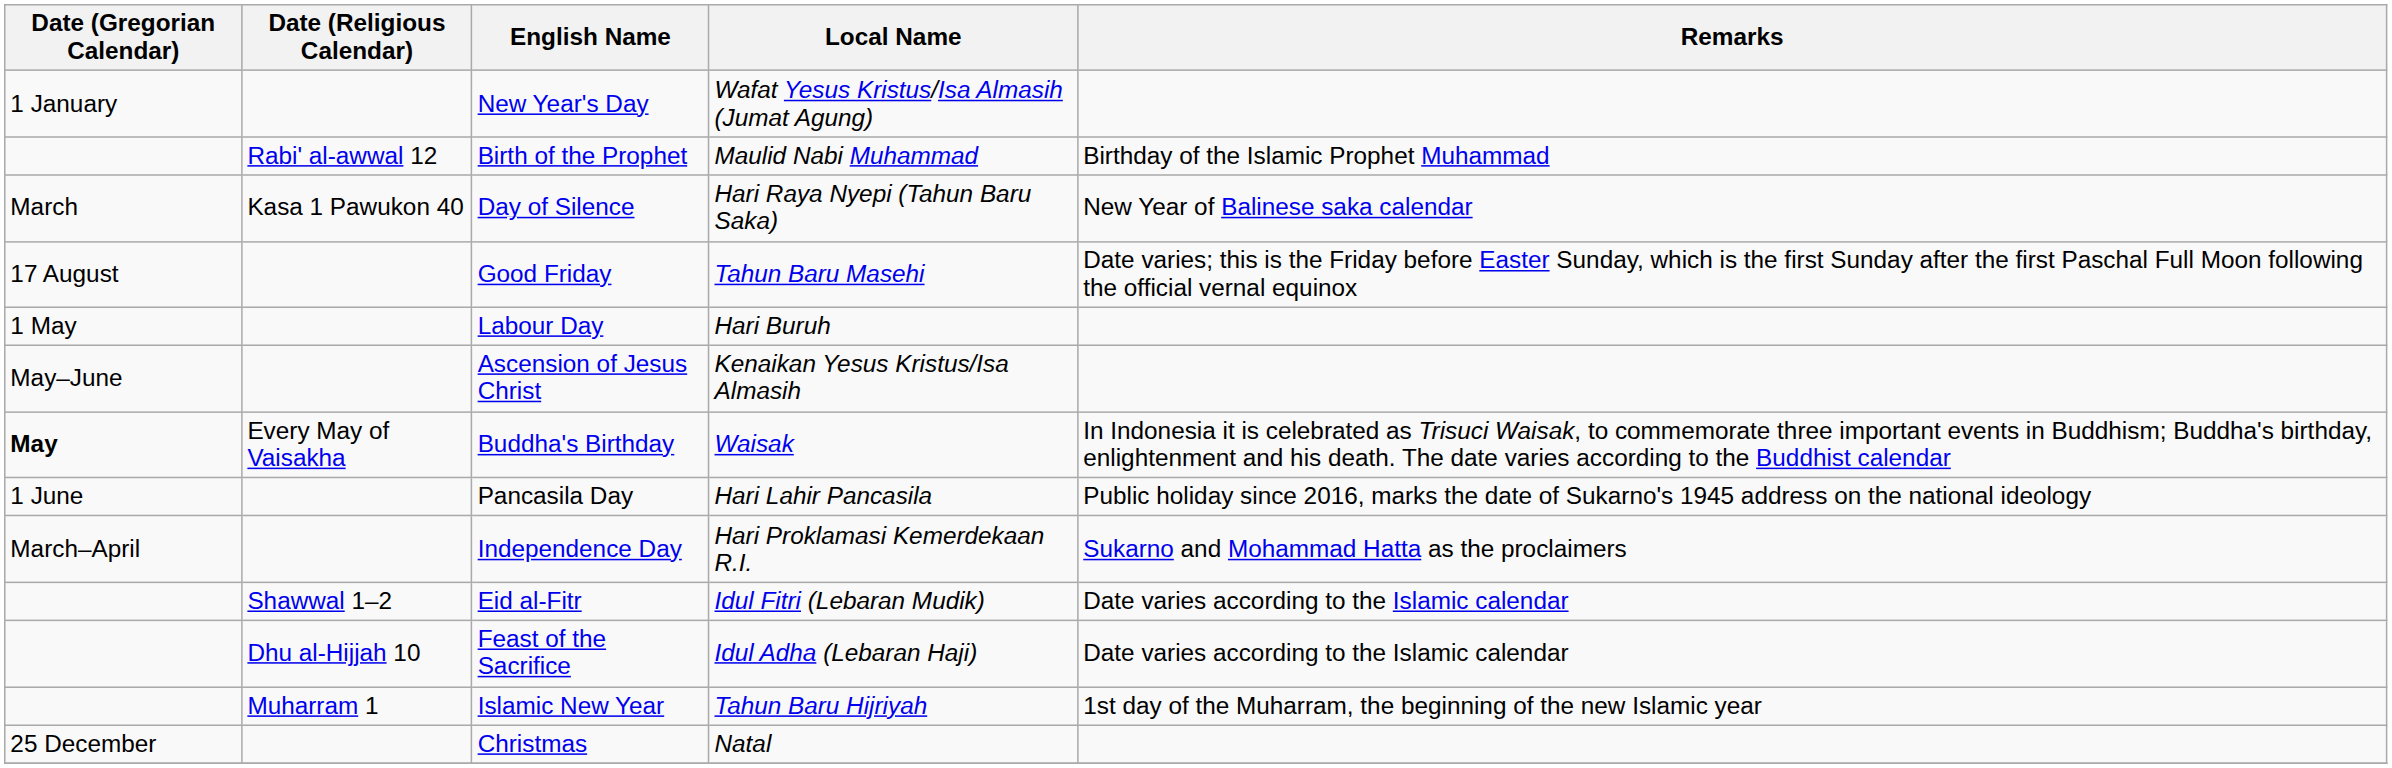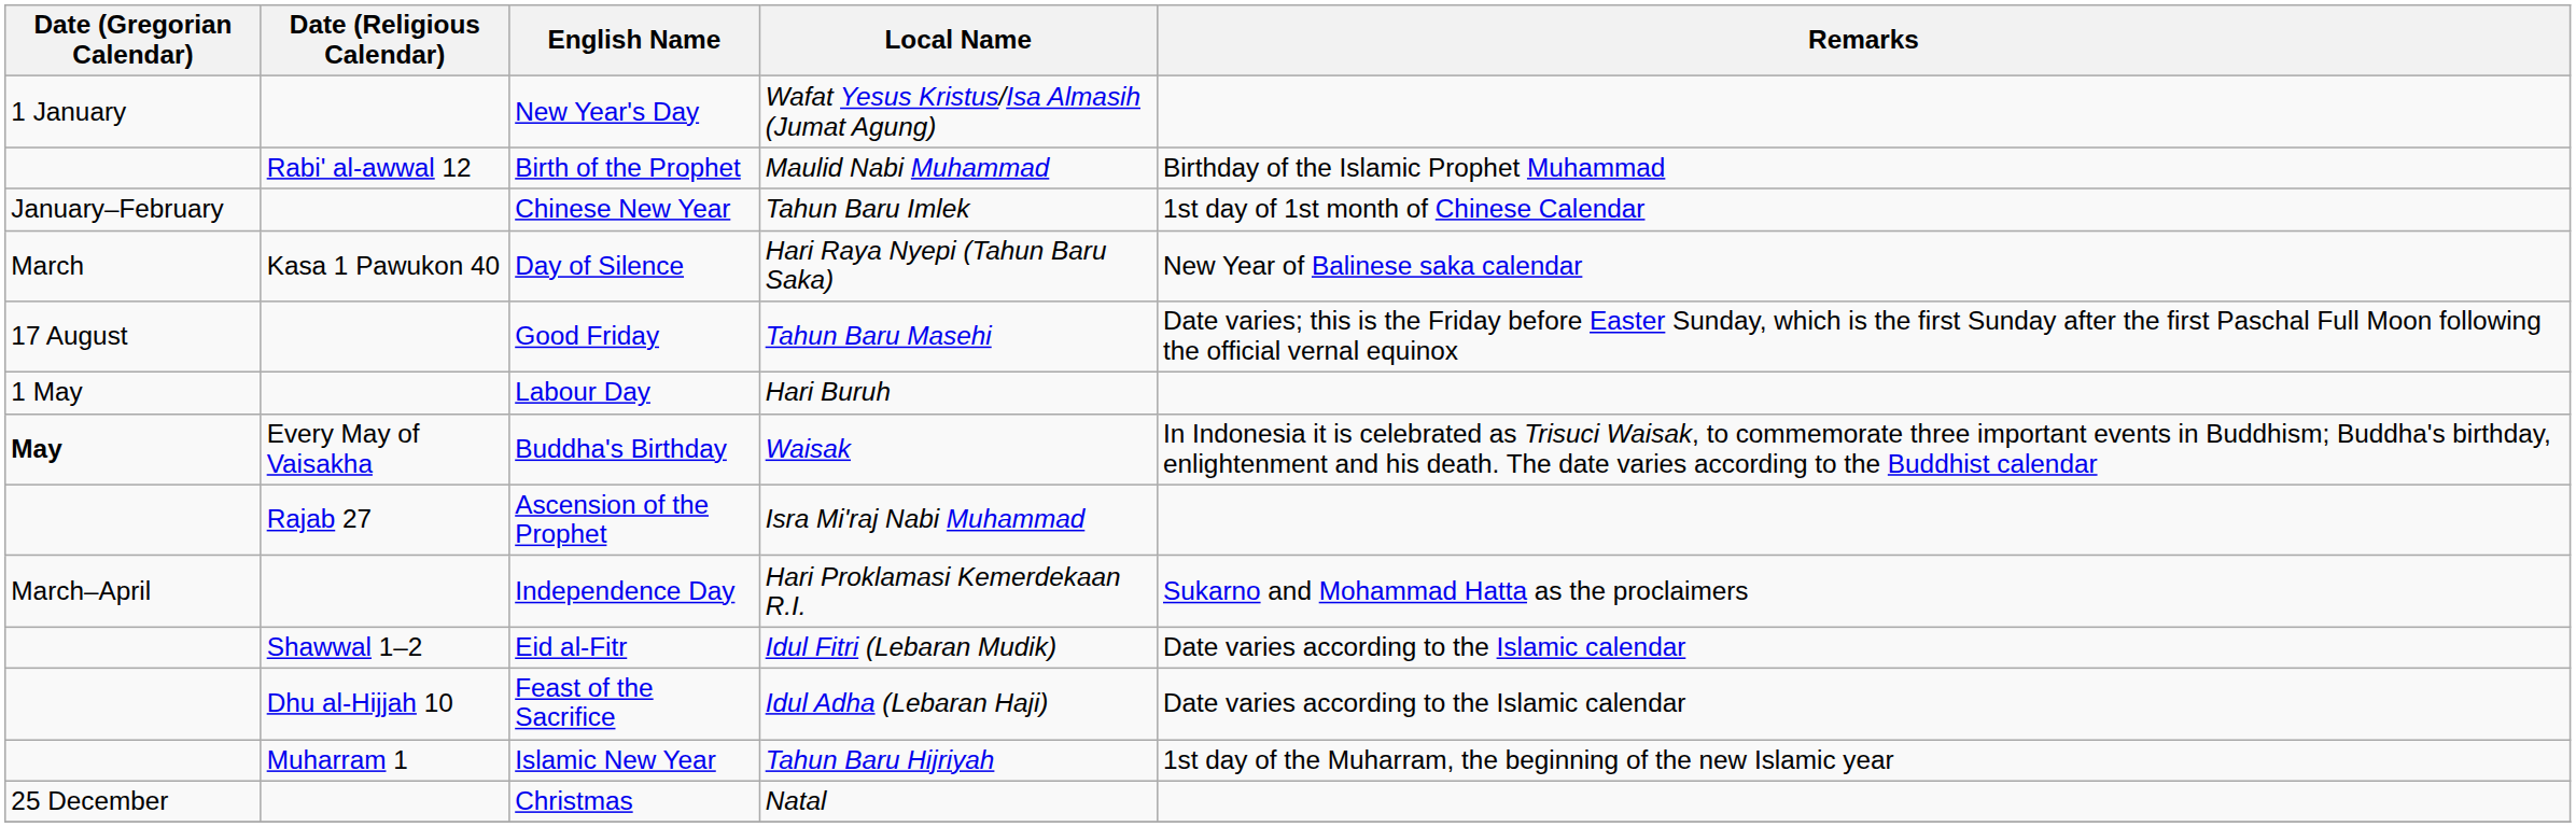+ row: January–February | Chinese New Year | Tahun Baru Imlek | 1st day of 1st month of Chinese Calendar
- row: May–June | Ascension of Jesus Christ | Kenaikan Yesus Kristus/Isa Almasih
+ row: Rajab 27 | Ascension of the Prophet | Isra Mi'raj Nabi Muhammad
- row: 1 June | Pancasila Day | Hari Lahir Pancasila | Public holiday since 2016, marks the date of Sukarno's 1945 address on the national ideology
